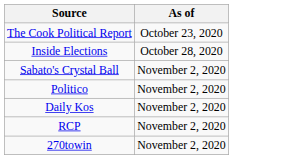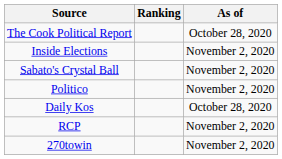+ column: Ranking
The Cook Political Report | As of: October 23, 2020 -> October 28, 2020
Inside Elections | As of: October 28, 2020 -> November 2, 2020
Daily Kos | As of: November 2, 2020 -> October 28, 2020
